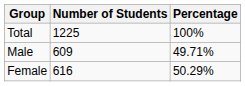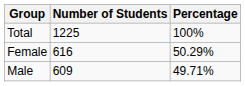rows swapped: Female <-> Male
